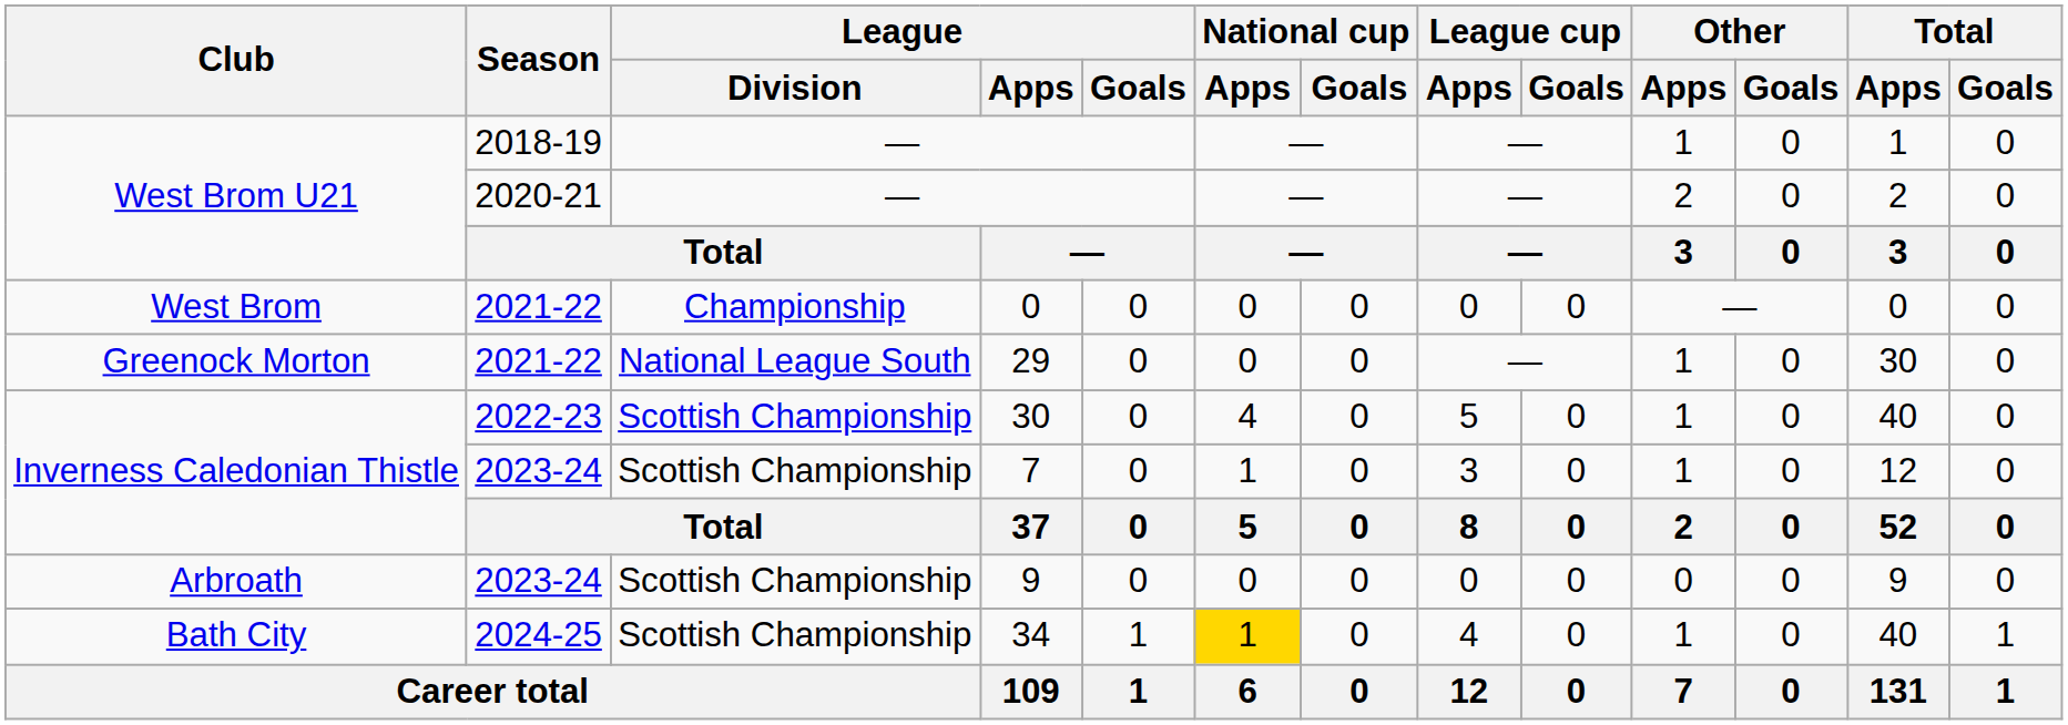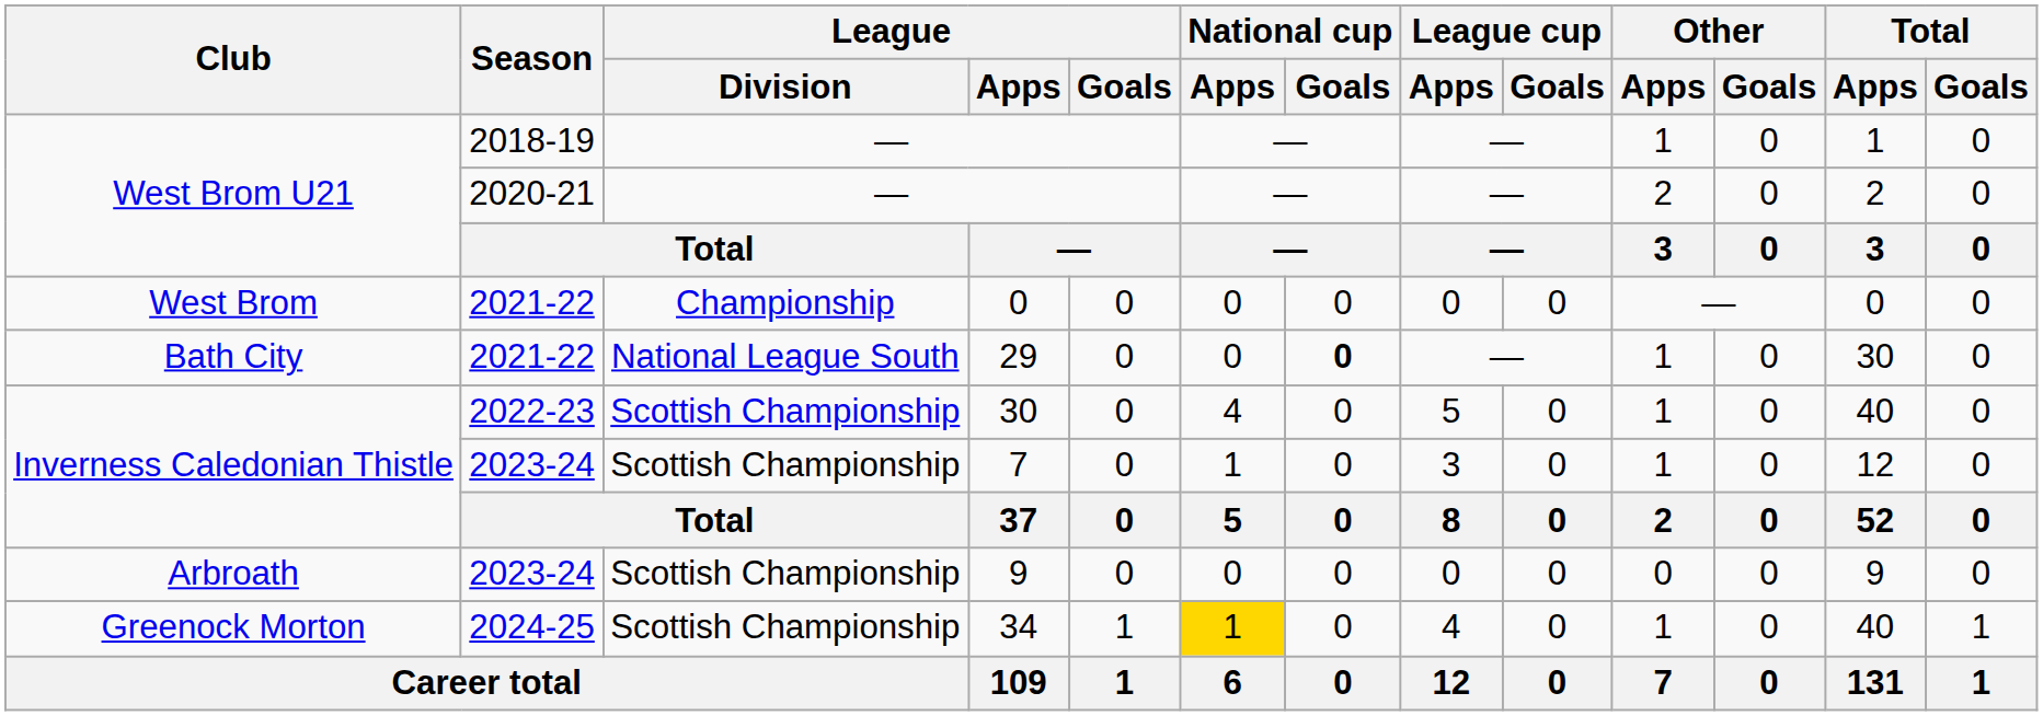29 | Club: Greenock Morton -> Bath City
29 | National cup / Goals: normal -> bold
34 | Club: Bath City -> Greenock Morton
